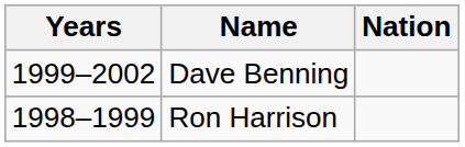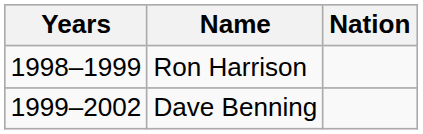rows swapped: Ron Harrison <-> Dave Benning
